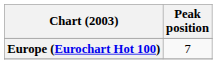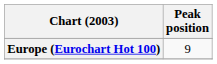Europe (Eurochart Hot 100) | Peak position: 7 -> 9
